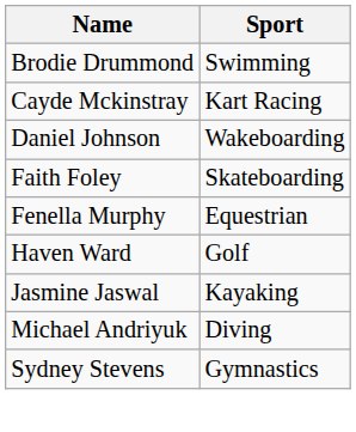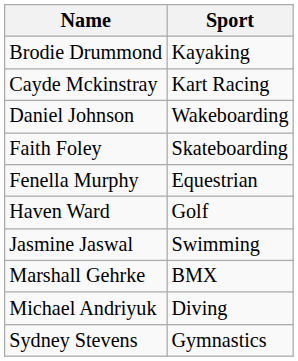Brodie Drummond | Sport: Swimming -> Kayaking
Jasmine Jaswal | Sport: Kayaking -> Swimming
+ row: Marshall Gehrke | BMX
